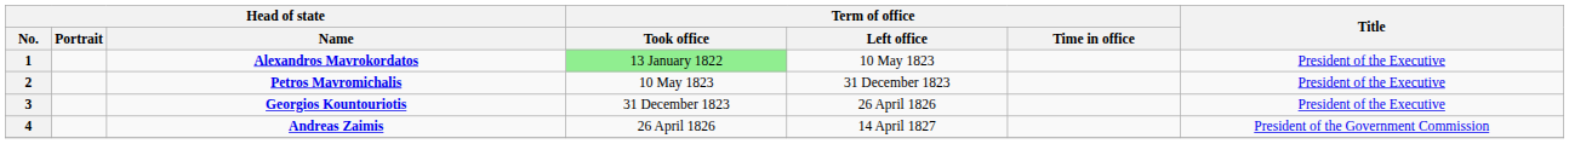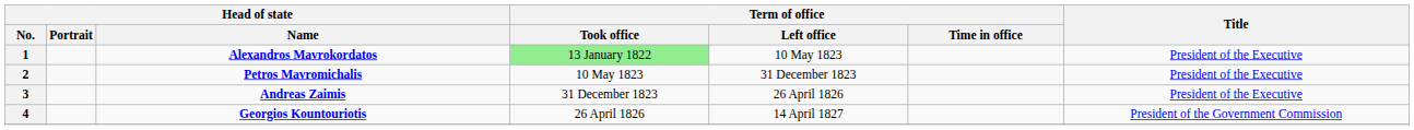3 | Head of state / Name: Georgios Kountouriotis -> Andreas Zaimis
4 | Head of state / Name: Andreas Zaimis -> Georgios Kountouriotis
